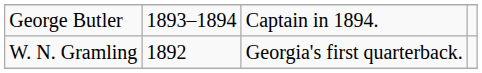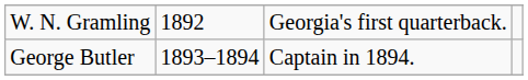rows swapped: W. N. Gramling <-> George Butler
